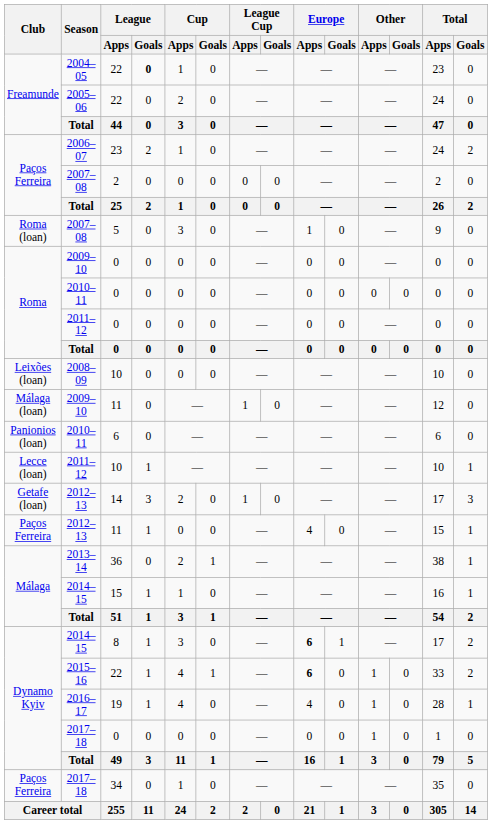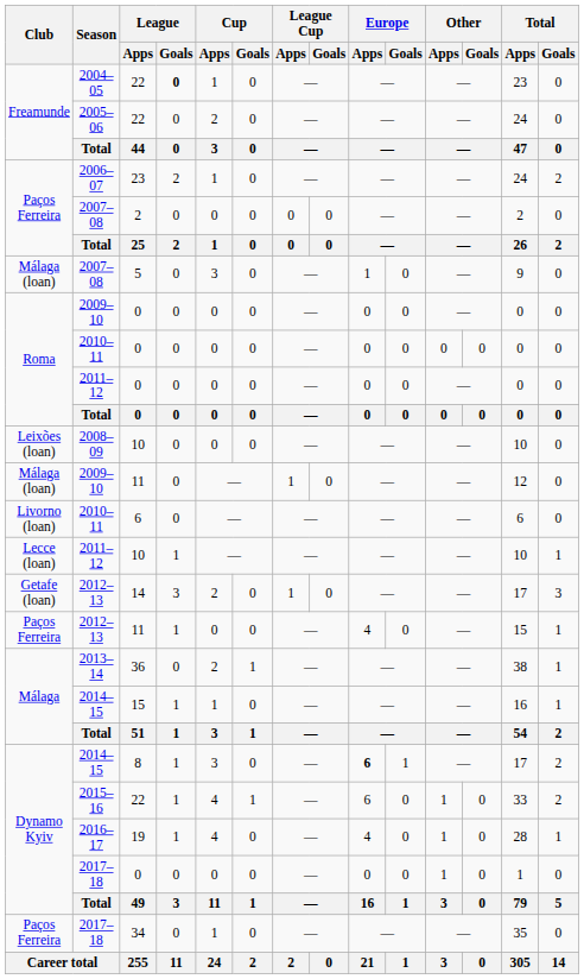2007–08 / 5 | Club: Roma (loan) -> Málaga (loan)
2010–11 / 6 | Club: Panionios (loan) -> Livorno (loan)
2015–16 | Europe / Apps: bold -> normal
